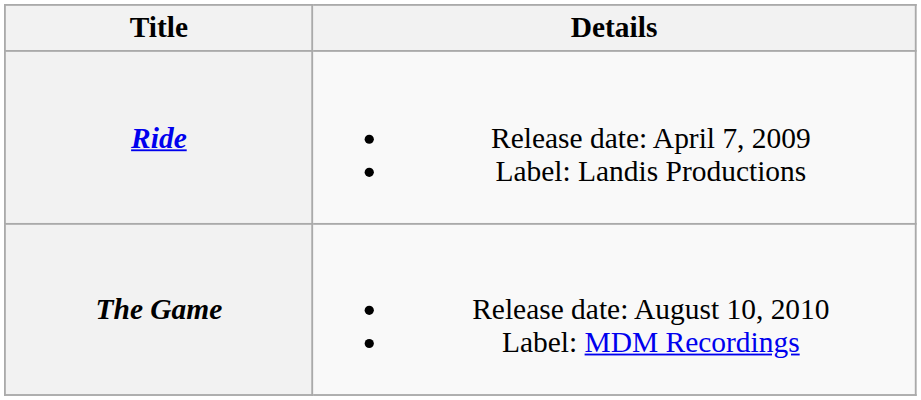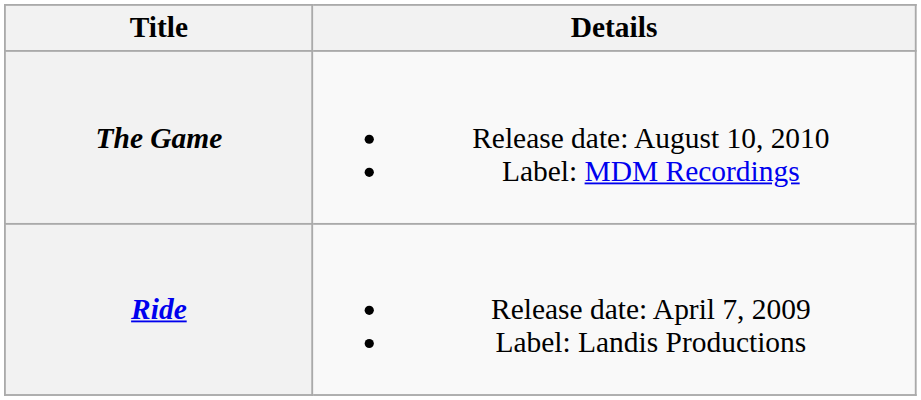rows swapped: Ride <-> The Game
